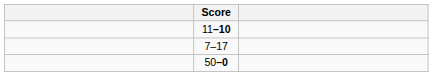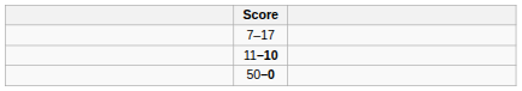rows swapped: 11–10 <-> 7–17
